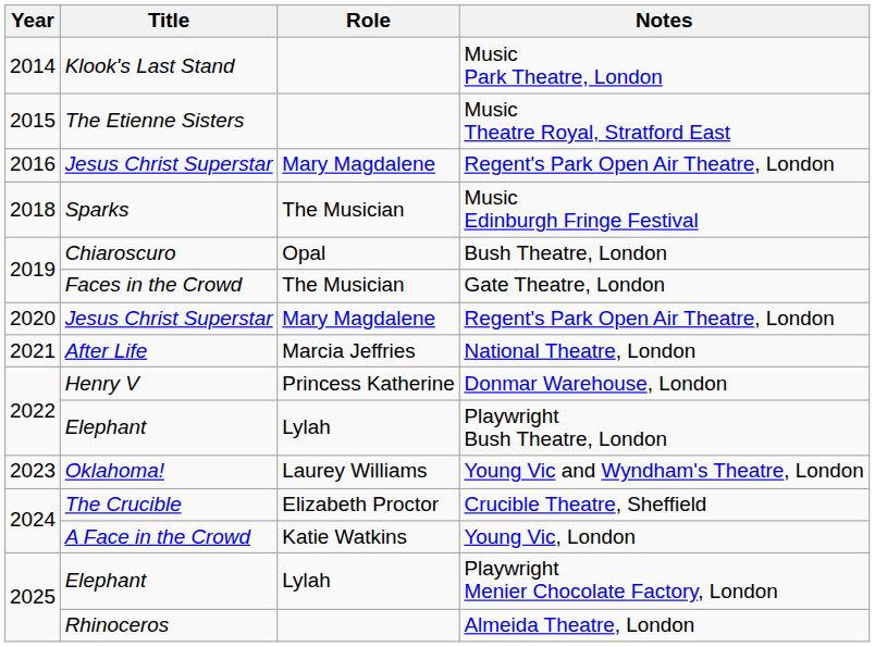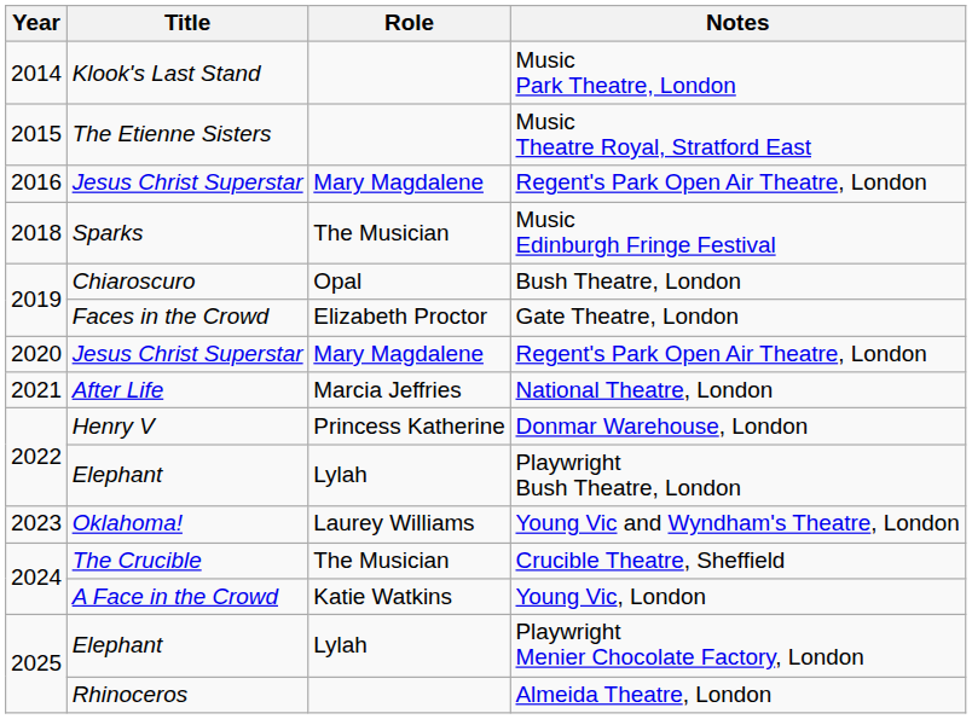Gate Theatre, London | Role: The Musician -> Elizabeth Proctor
Crucible Theatre, Sheffield | Role: Elizabeth Proctor -> The Musician
